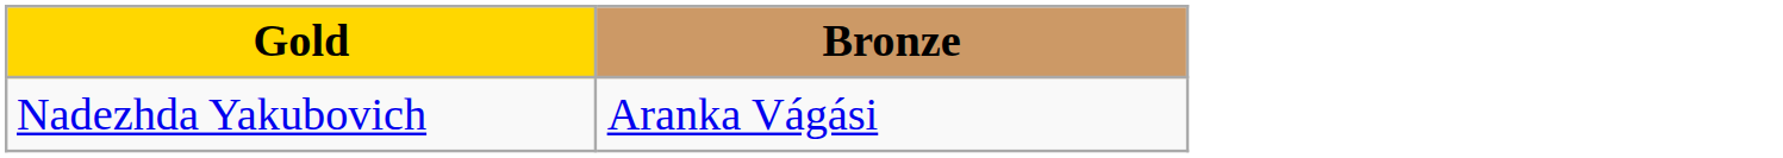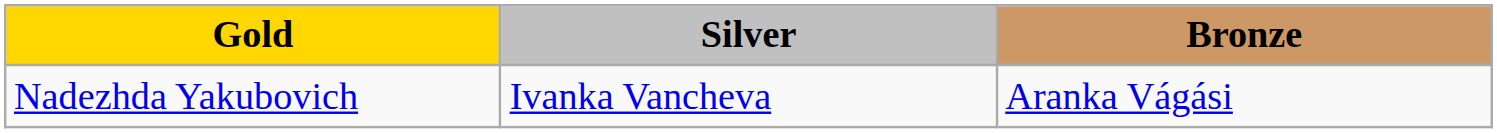+ column: Silver | Ivanka Vancheva
